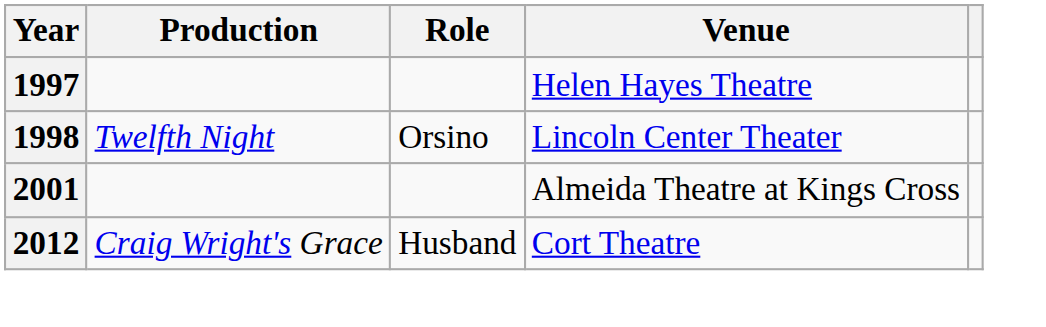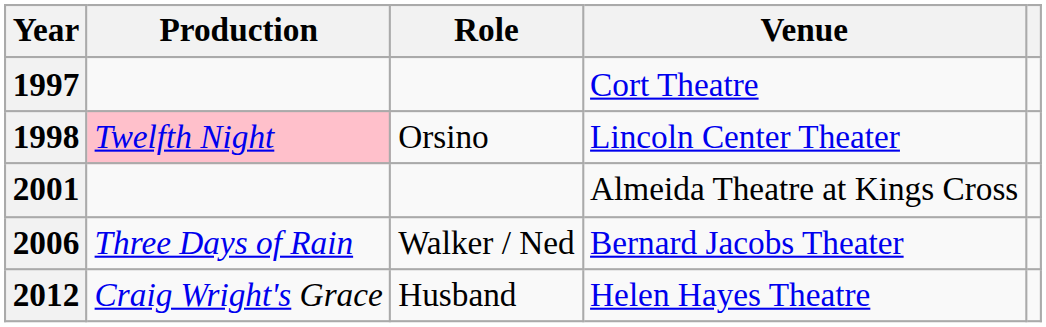1997 | Venue: Helen Hayes Theatre -> Cort Theatre
1998 | Production: no background -> pink background
+ row: 2006 | Three Days of Rain | Walker / Ned | Bernard Jacobs Theater
2012 | Venue: Cort Theatre -> Helen Hayes Theatre
